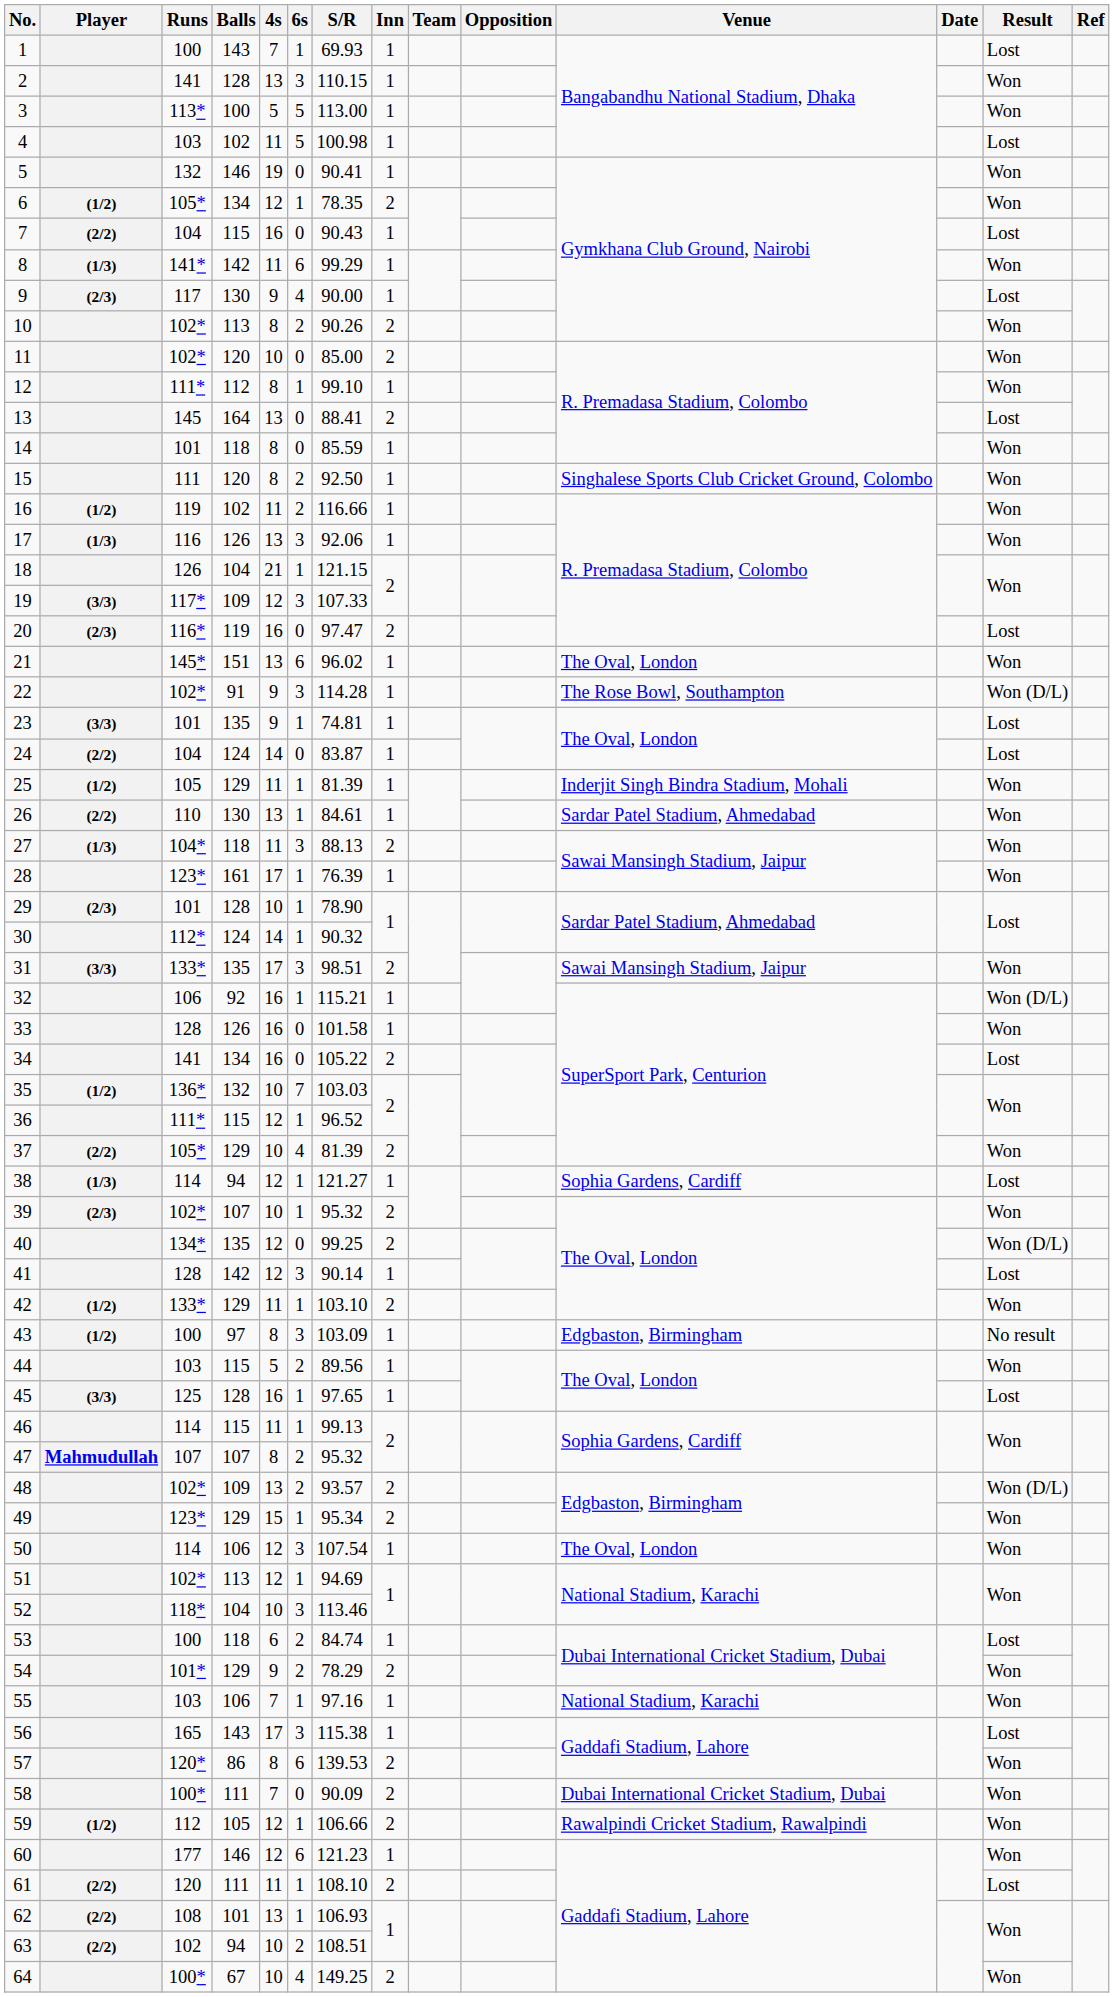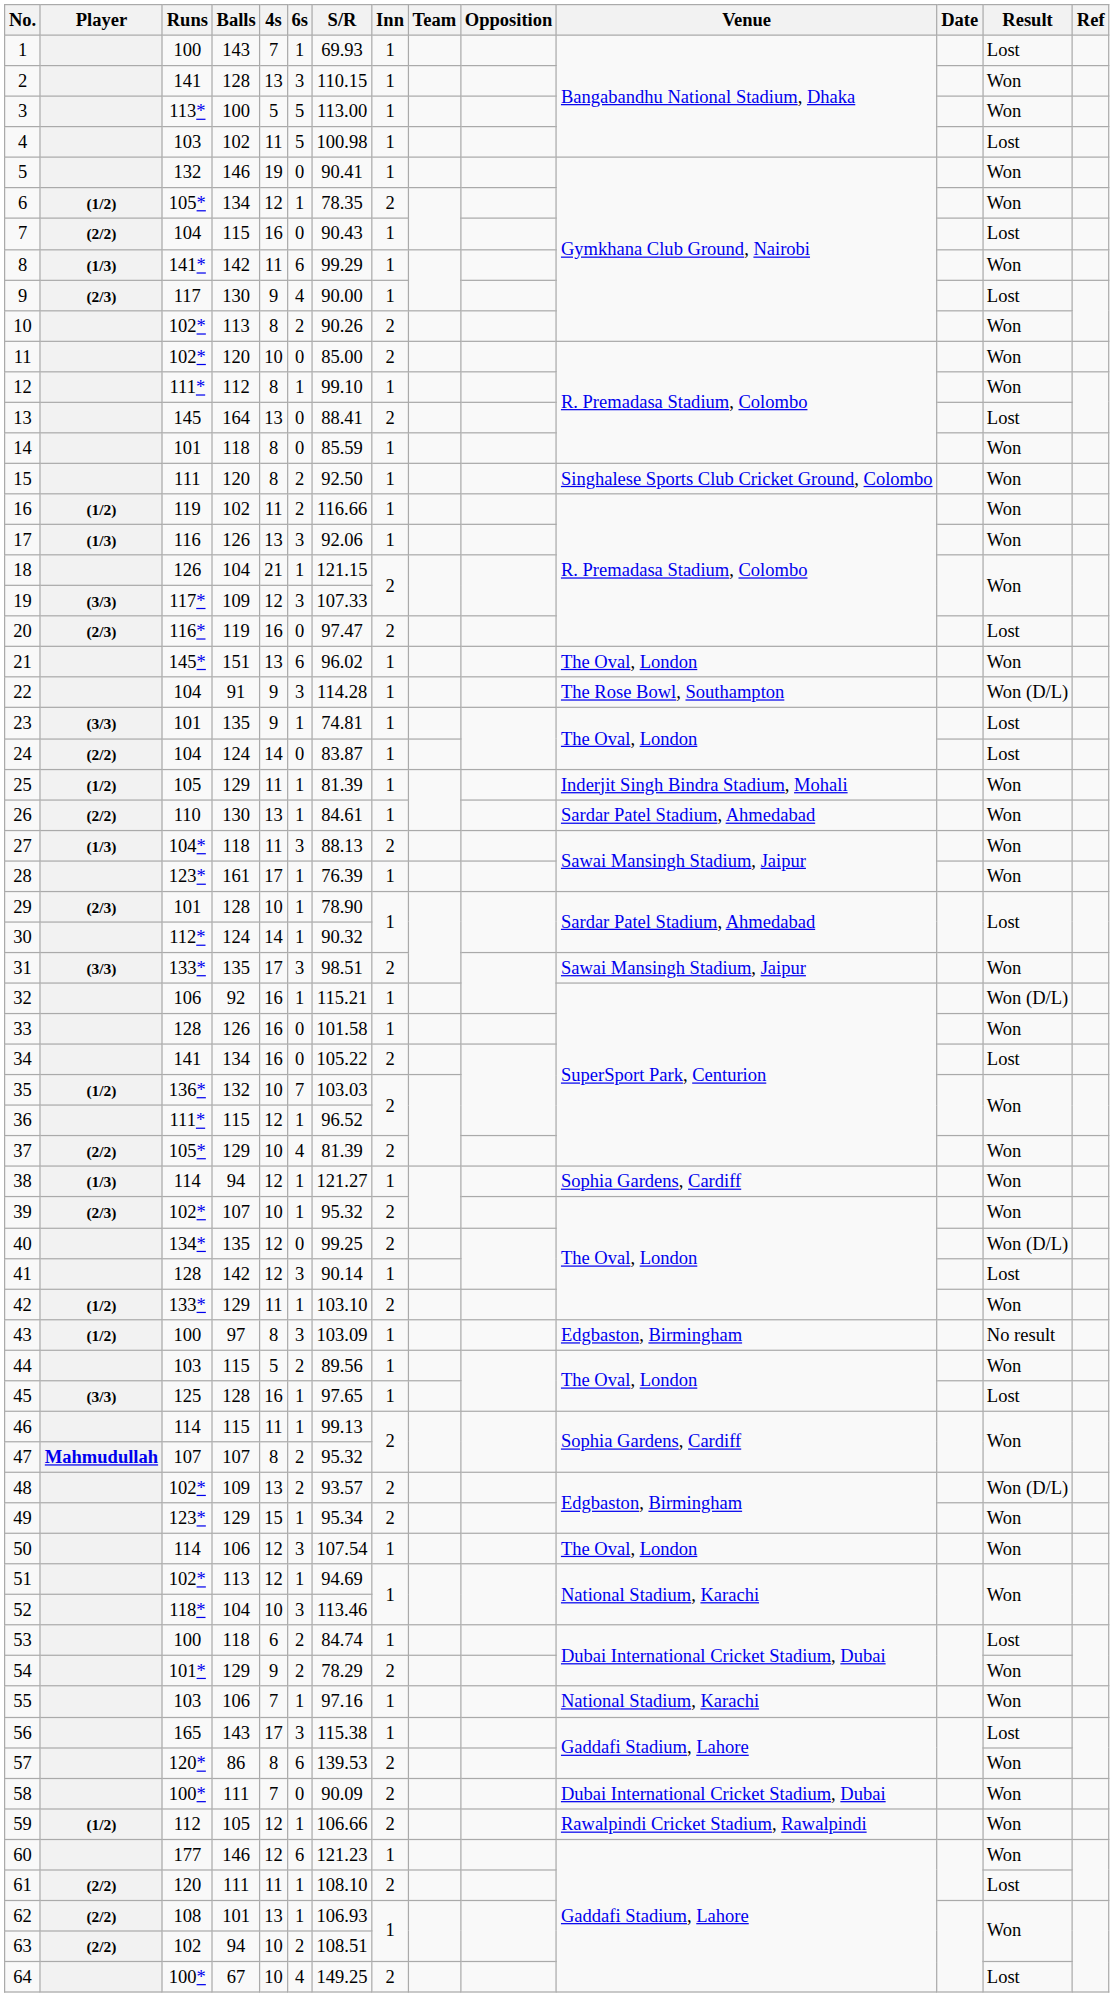22 | Runs: 102* -> 104
38 | Result: Lost -> Won
64 | Result: Won -> Lost
